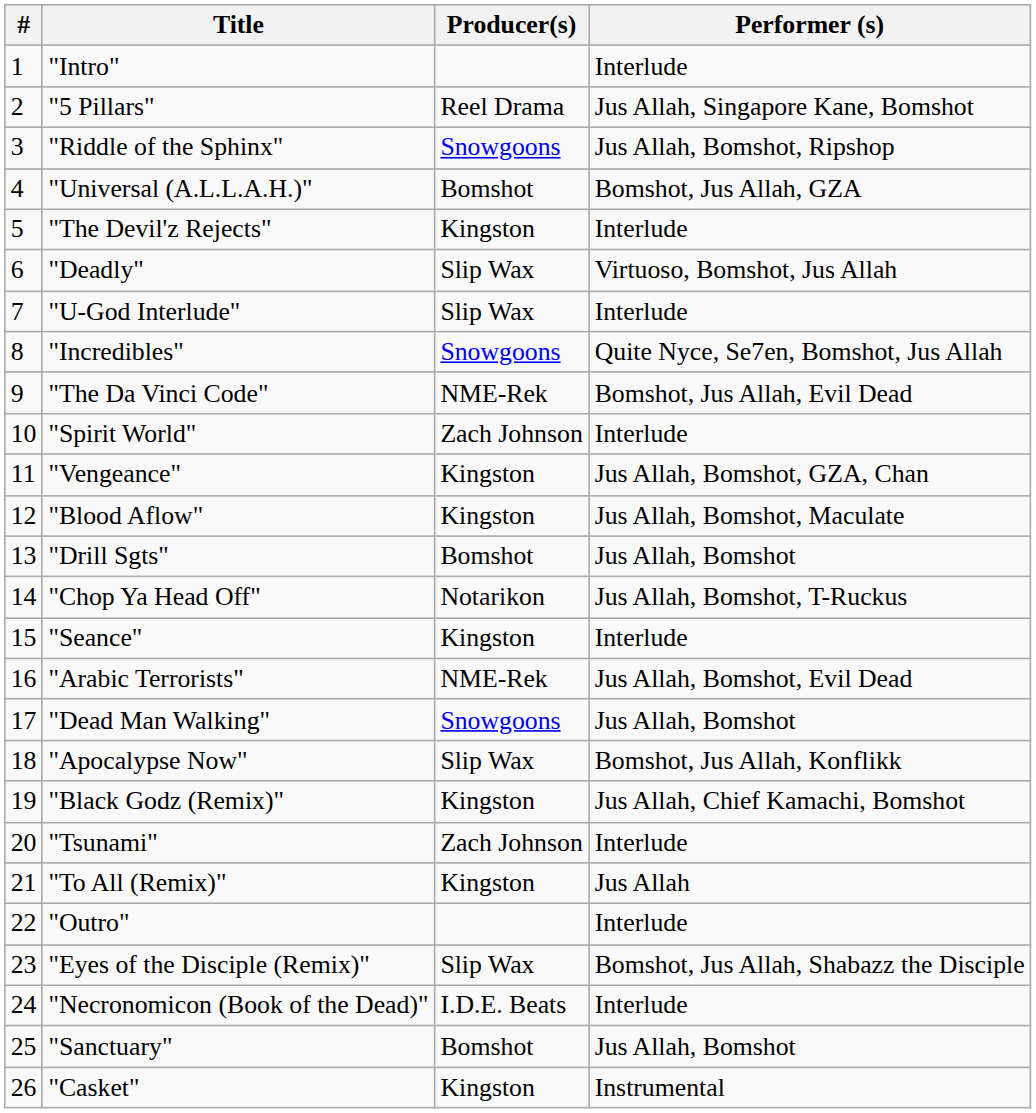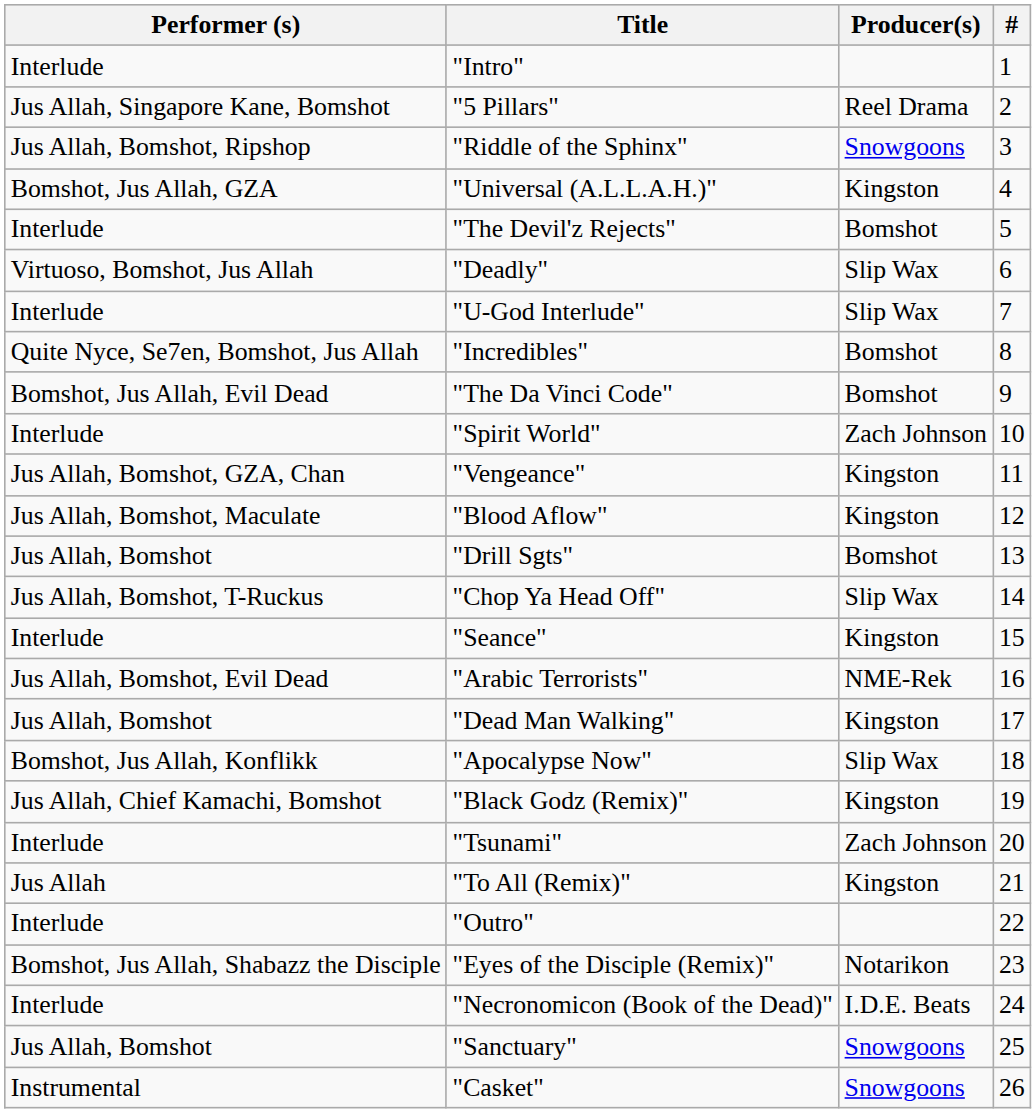columns swapped: # <-> Performer (s)
"Universal (A.L.L.A.H.)" | Producer(s): Bomshot -> Kingston
"The Devil'z Rejects" | Producer(s): Kingston -> Bomshot
"Incredibles" | Producer(s): Snowgoons -> Bomshot
"The Da Vinci Code" | Producer(s): NME-Rek -> Bomshot
"Chop Ya Head Off" | Producer(s): Notarikon -> Slip Wax
"Dead Man Walking" | Producer(s): Snowgoons -> Kingston
"Eyes of the Disciple (Remix)" | Producer(s): Slip Wax -> Notarikon
"Sanctuary" | Producer(s): Bomshot -> Snowgoons
"Casket" | Producer(s): Kingston -> Snowgoons
